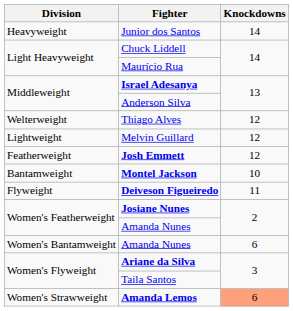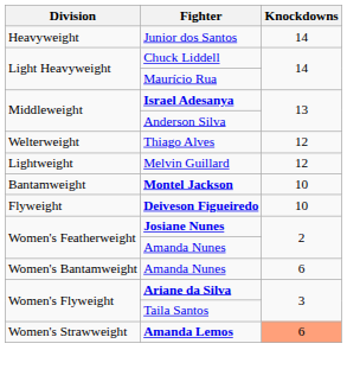- row: Featherweight | Josh Emmett | 12
Deiveson Figueiredo | Knockdowns: 11 -> 10
